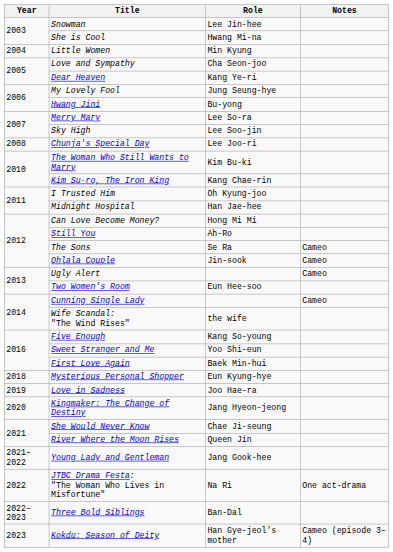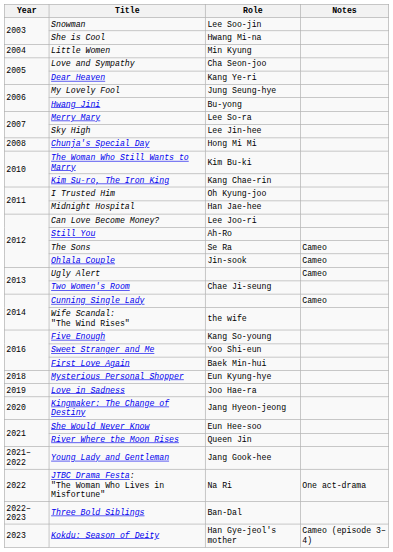Snowman | Role: Lee Jin-hee -> Lee Soo-jin
Sky High | Role: Lee Soo-jin -> Lee Jin-hee
Chunja's Special Day | Role: Lee Joo-ri -> Hong Mi Mi
Can Love Become Money? | Role: Hong Mi Mi -> Lee Joo-ri
Two Women's Room | Role: Eun Hee-soo -> Chae Ji-seung
She Would Never Know | Role: Chae Ji-seung -> Eun Hee-soo
